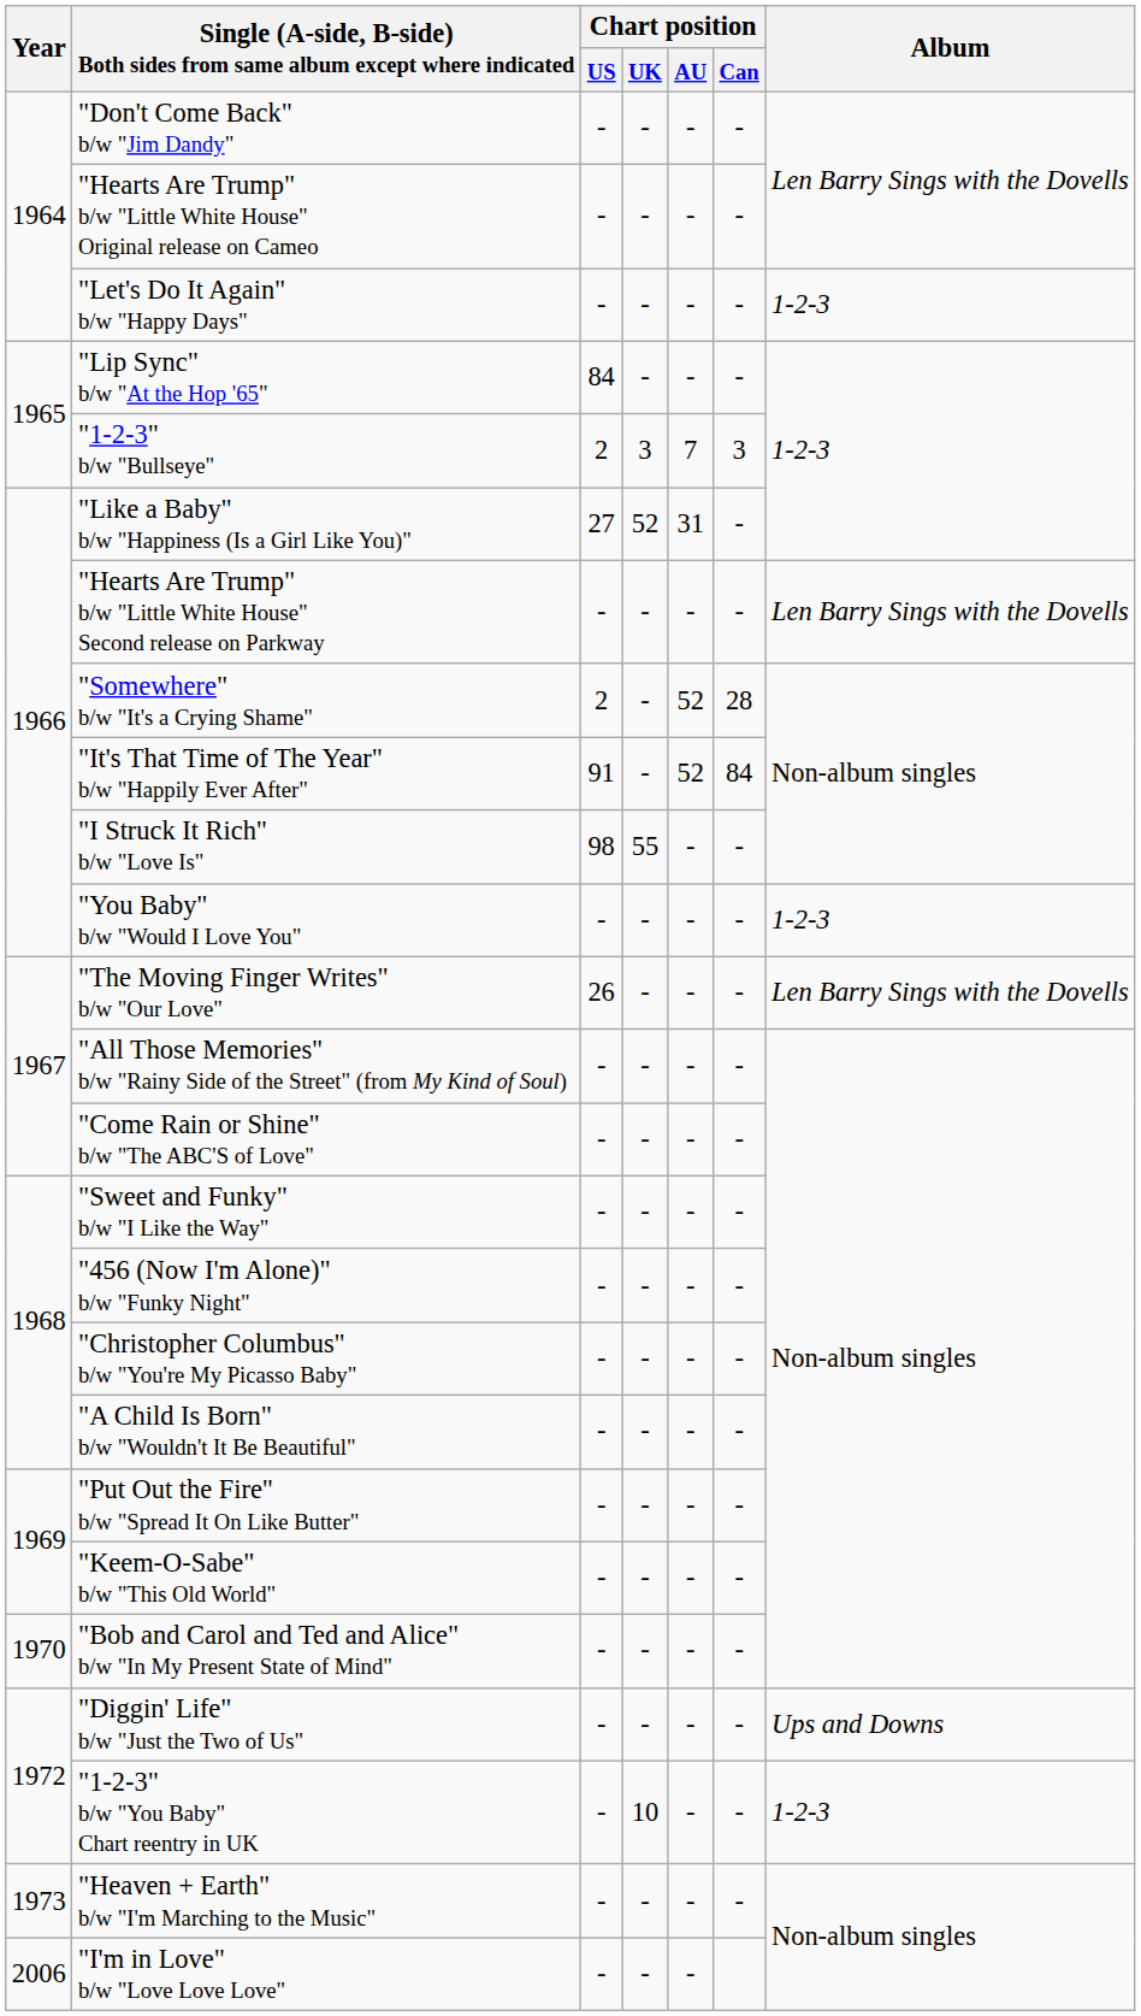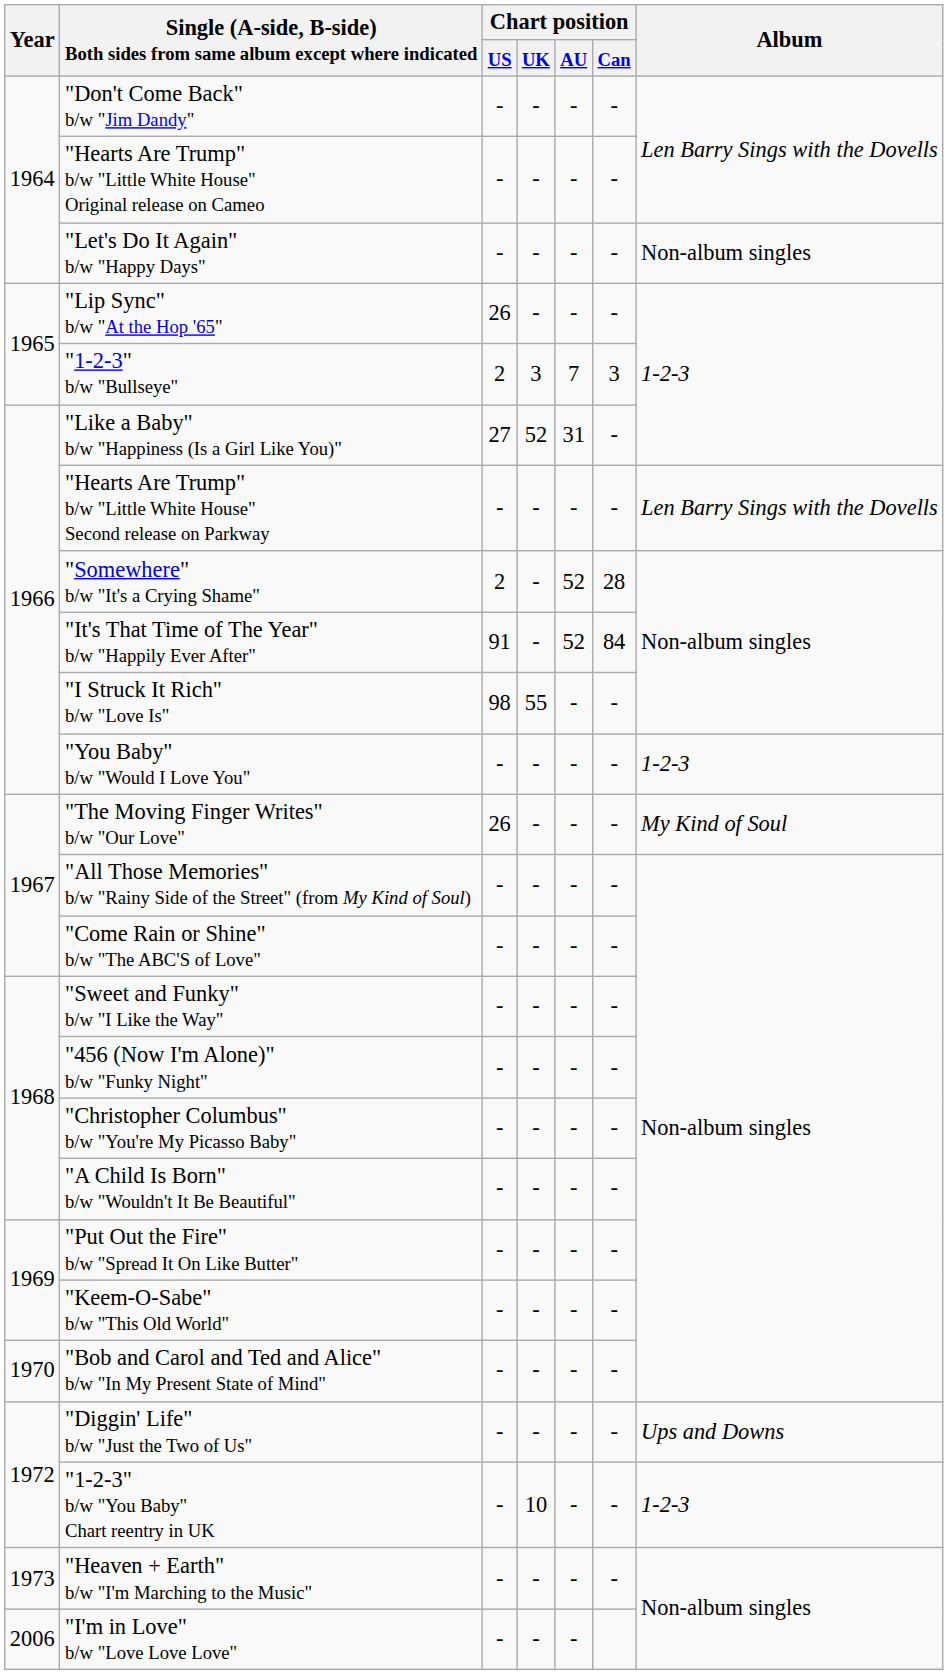"Let's Do It Again" b/w "Happy Days" | Album: 1-2-3 -> Non-album singles
"Lip Sync" b/w "At the Hop '65" | Chart position / US: 84 -> 26
"The Moving Finger Writes" b/w "Our Love" | Album: Len Barry Sings with the Dovells -> My Kind of Soul
